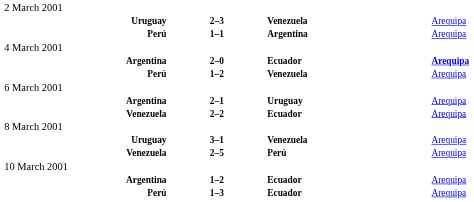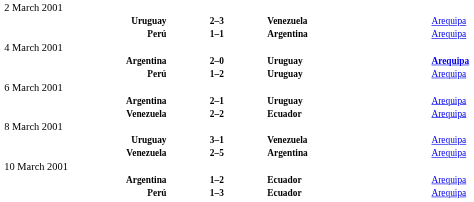2–0 | column 3: Ecuador -> Uruguay
Perú / 1–2 | column 3: Venezuela -> Uruguay
2–5 | column 3: Perú -> Argentina
